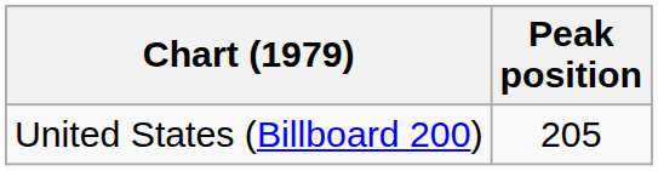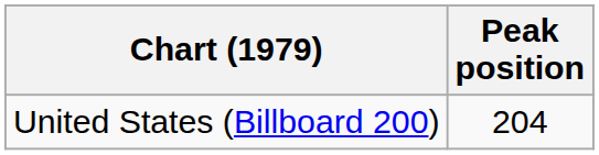United States (Billboard 200) | Peak position: 205 -> 204
